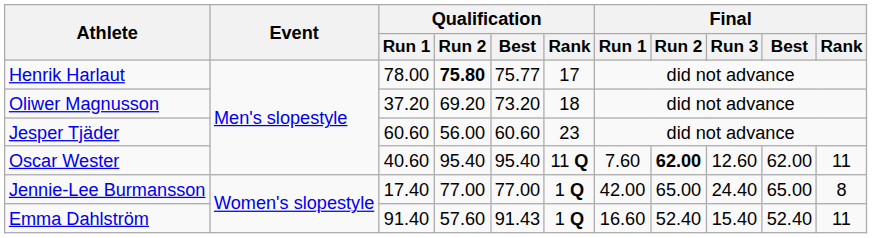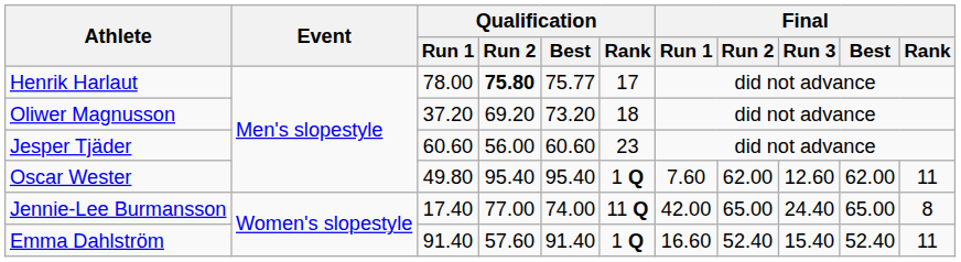Oscar Wester | Qualification / Run 1: 40.60 -> 49.80
Oscar Wester | Qualification / Rank: 11 Q -> 1 Q
Oscar Wester | Final / Run 2: bold -> normal
Jennie-Lee Burmansson | Qualification / Best: 77.00 -> 74.00
Jennie-Lee Burmansson | Qualification / Rank: 1 Q -> 11 Q
Emma Dahlström | Qualification / Best: 91.43 -> 91.40
